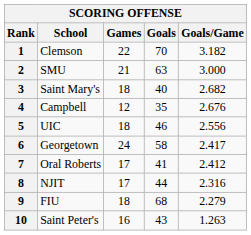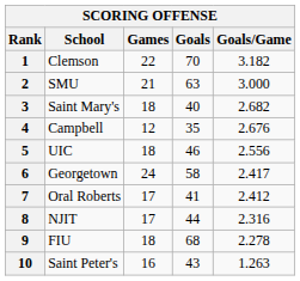9 | Goals/Game: 2.279 -> 2.278
